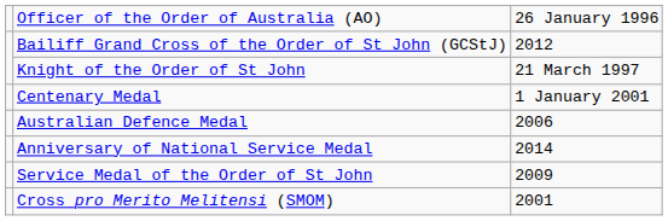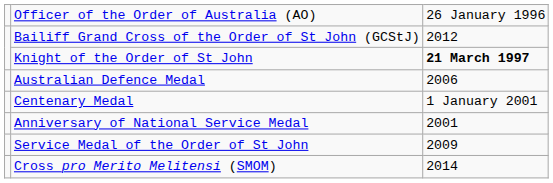Knight of the Order of St John | column 3: normal -> bold
rows swapped: Centenary Medal <-> Australian Defence Medal
Anniversary of National Service Medal | column 3: 2014 -> 2001
Cross pro Merito Melitensi (SMOM) | column 3: 2001 -> 2014
